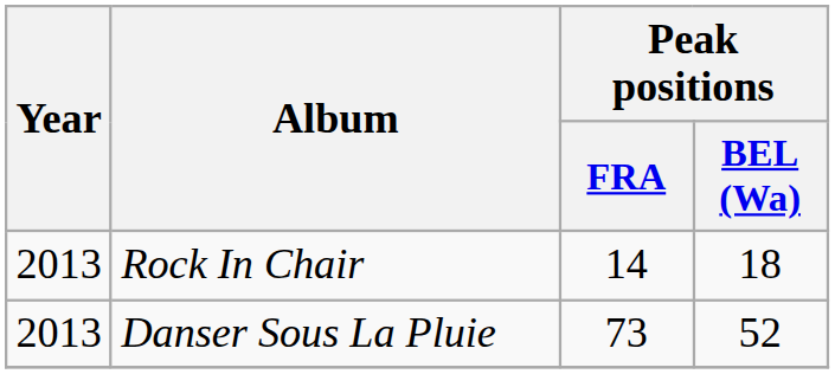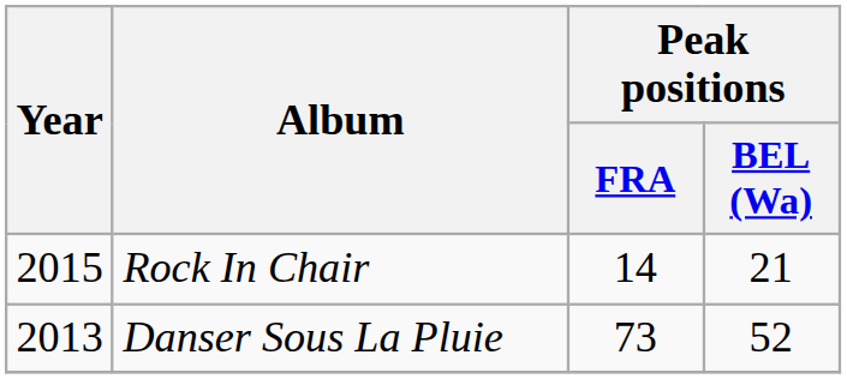Rock In Chair | Year: 2013 -> 2015
Rock In Chair | Peak positions / BEL (Wa): 18 -> 21
